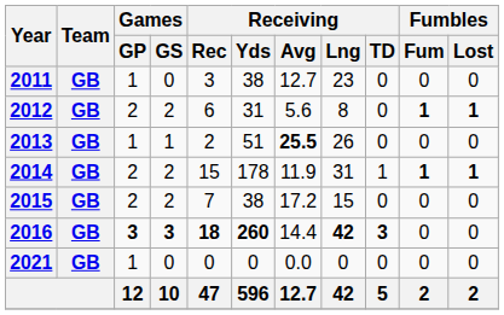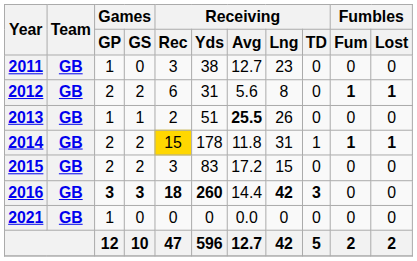2014 | Receiving / Rec: no background -> gold background
2014 | Receiving / Avg: 11.9 -> 11.8
2015 | Receiving / Rec: 7 -> 3
2015 | Receiving / Yds: 38 -> 83
